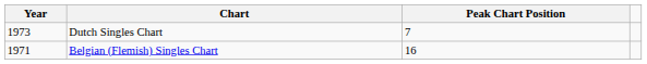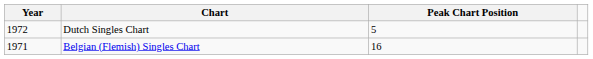Dutch Singles Chart | Year: 1973 -> 1972
Dutch Singles Chart | Peak Chart Position: 7 -> 5
